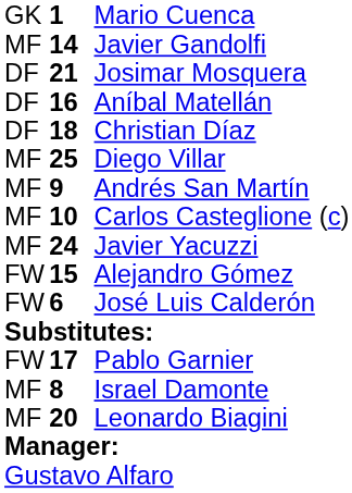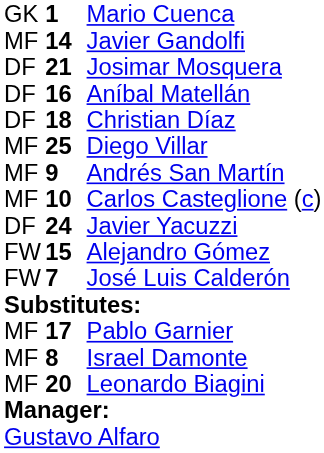Javier Yacuzzi | column 1: MF -> DF
José Luis Calderón | column 2: 6 -> 7
Pablo Garnier | column 1: FW -> MF
